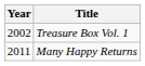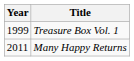Treasure Box Vol. 1 | Year: 2002 -> 1999
